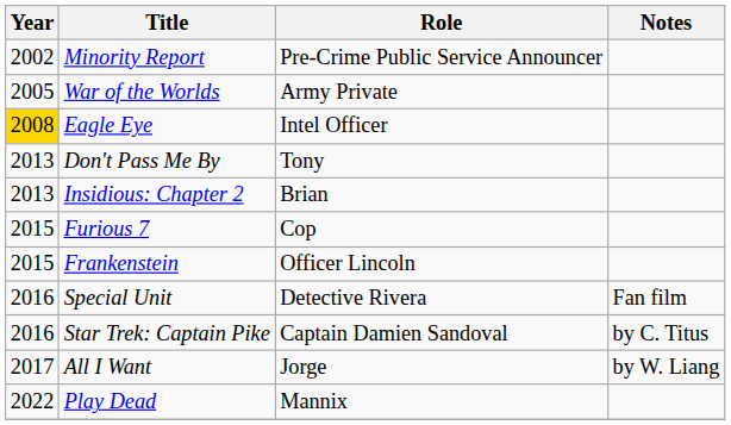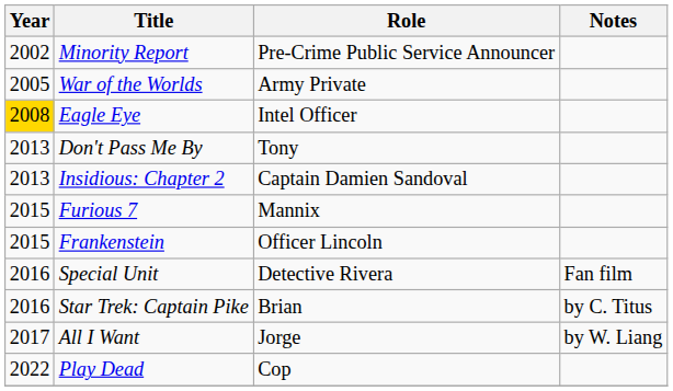Insidious: Chapter 2 | Role: Brian -> Captain Damien Sandoval
Furious 7 | Role: Cop -> Mannix
Star Trek: Captain Pike | Role: Captain Damien Sandoval -> Brian
Play Dead | Role: Mannix -> Cop
